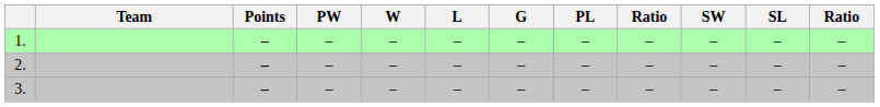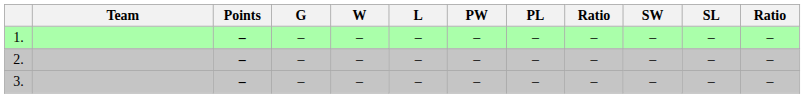columns swapped: G <-> PW
